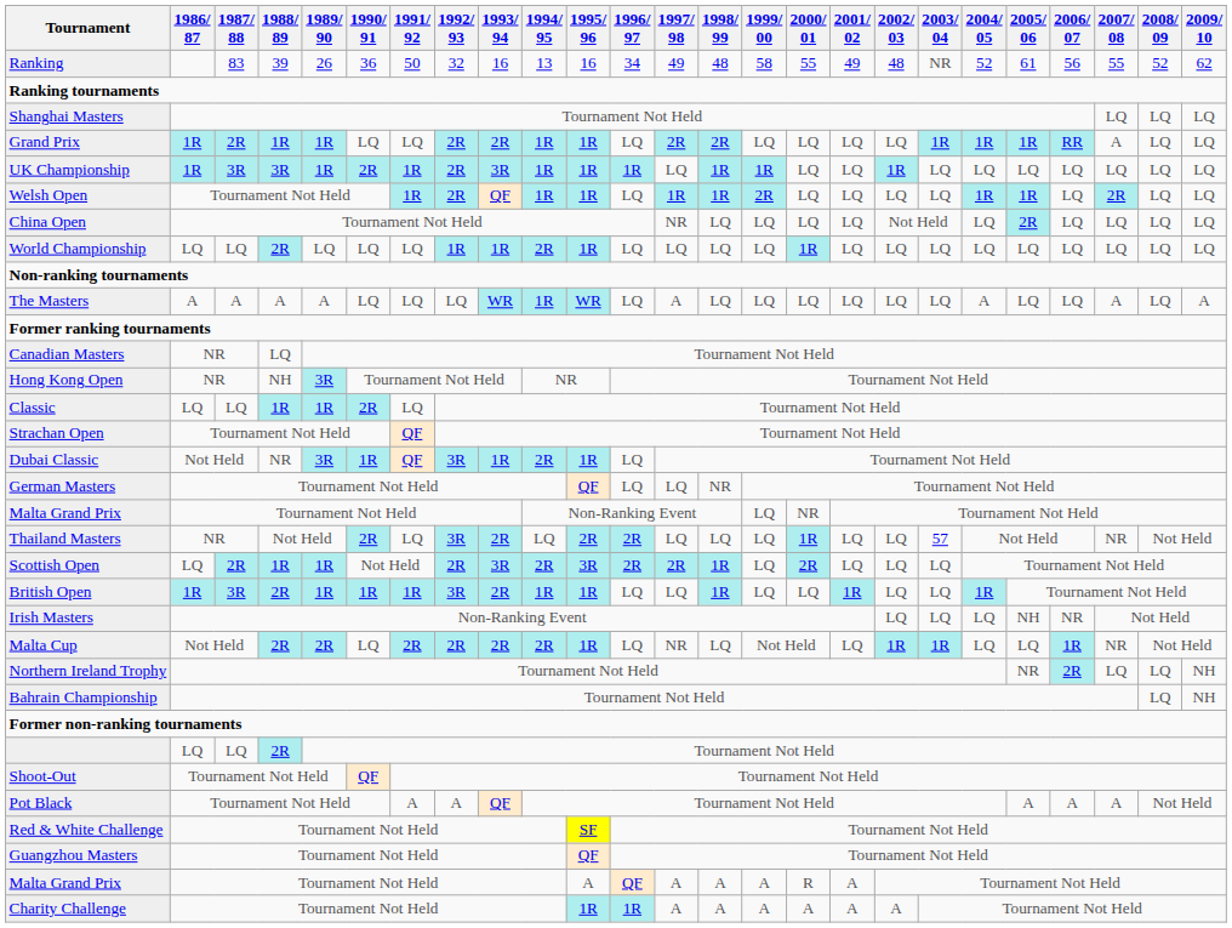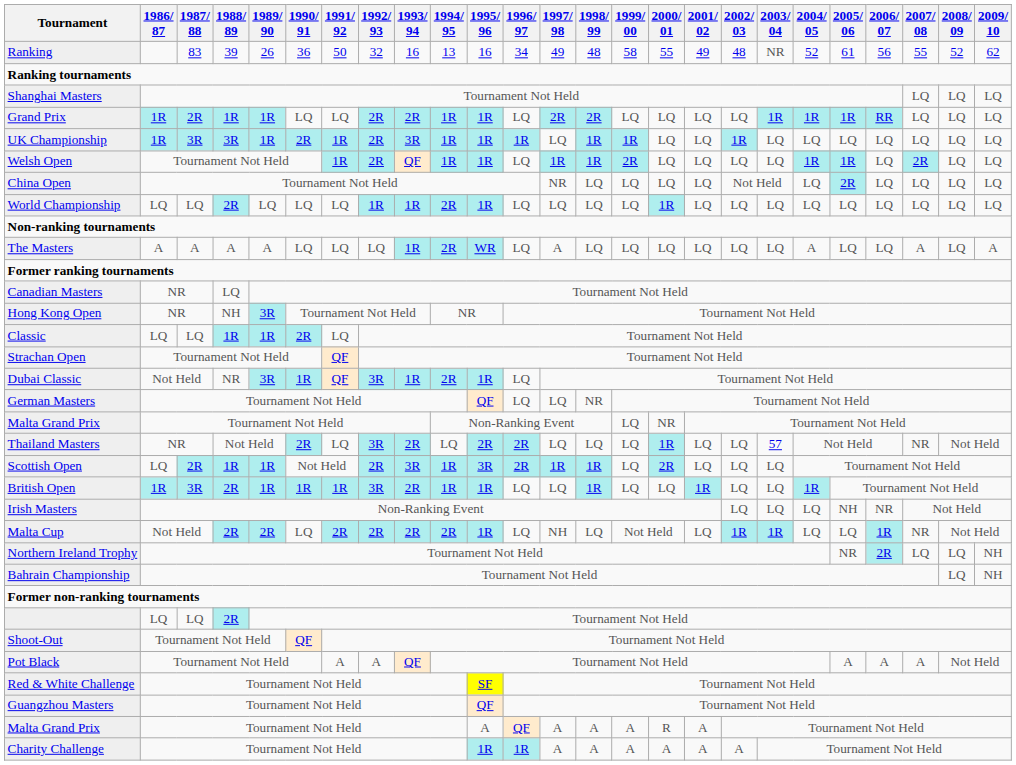Grand Prix | 2007/ 08: A -> LQ
The Masters | 1993/ 94: WR -> 1R
The Masters | 1994/ 95: 1R -> 2R
Scottish Open | 1994/ 95: 2R -> 1R
Scottish Open | 1997/ 98: 2R -> 1R
Malta Cup | 1997/ 98: NR -> NH
